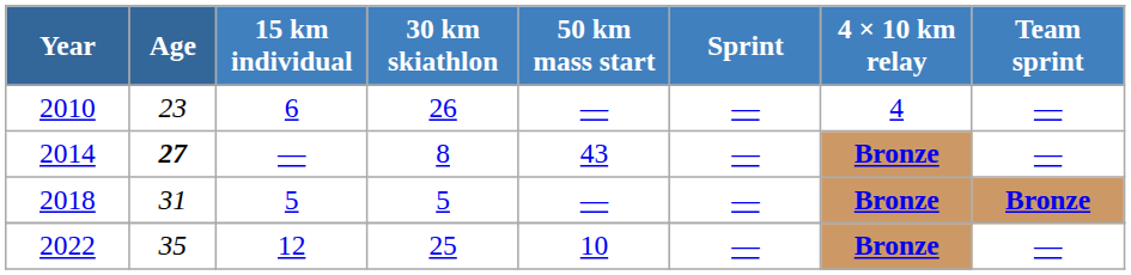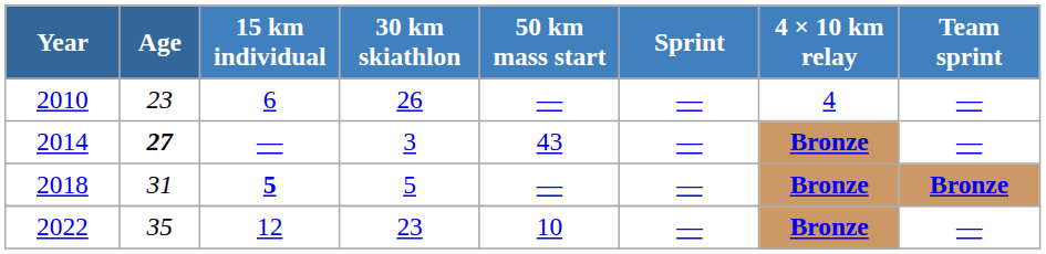2014 | 30 km skiathlon: 8 -> 3
2018 | 15 km individual: normal -> bold
2022 | 30 km skiathlon: 25 -> 23
